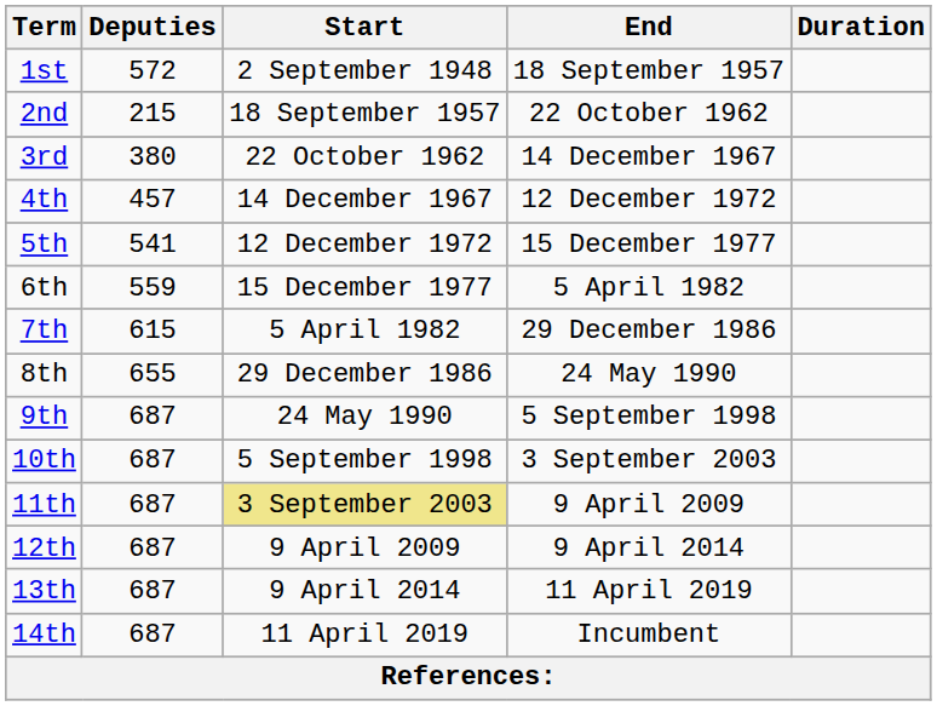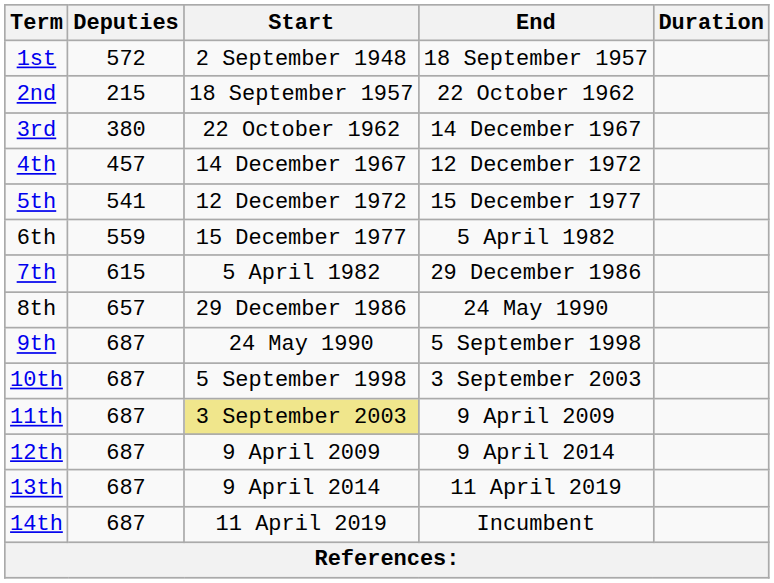8th | Deputies: 655 -> 657
